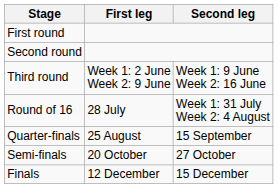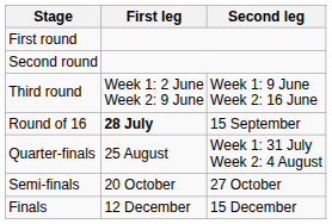Round of 16 | First leg: normal -> bold
Round of 16 | Second leg: Week 1: 31 July Week 2: 4 August -> 15 September
Quarter-finals | Second leg: 15 September -> Week 1: 31 July Week 2: 4 August
